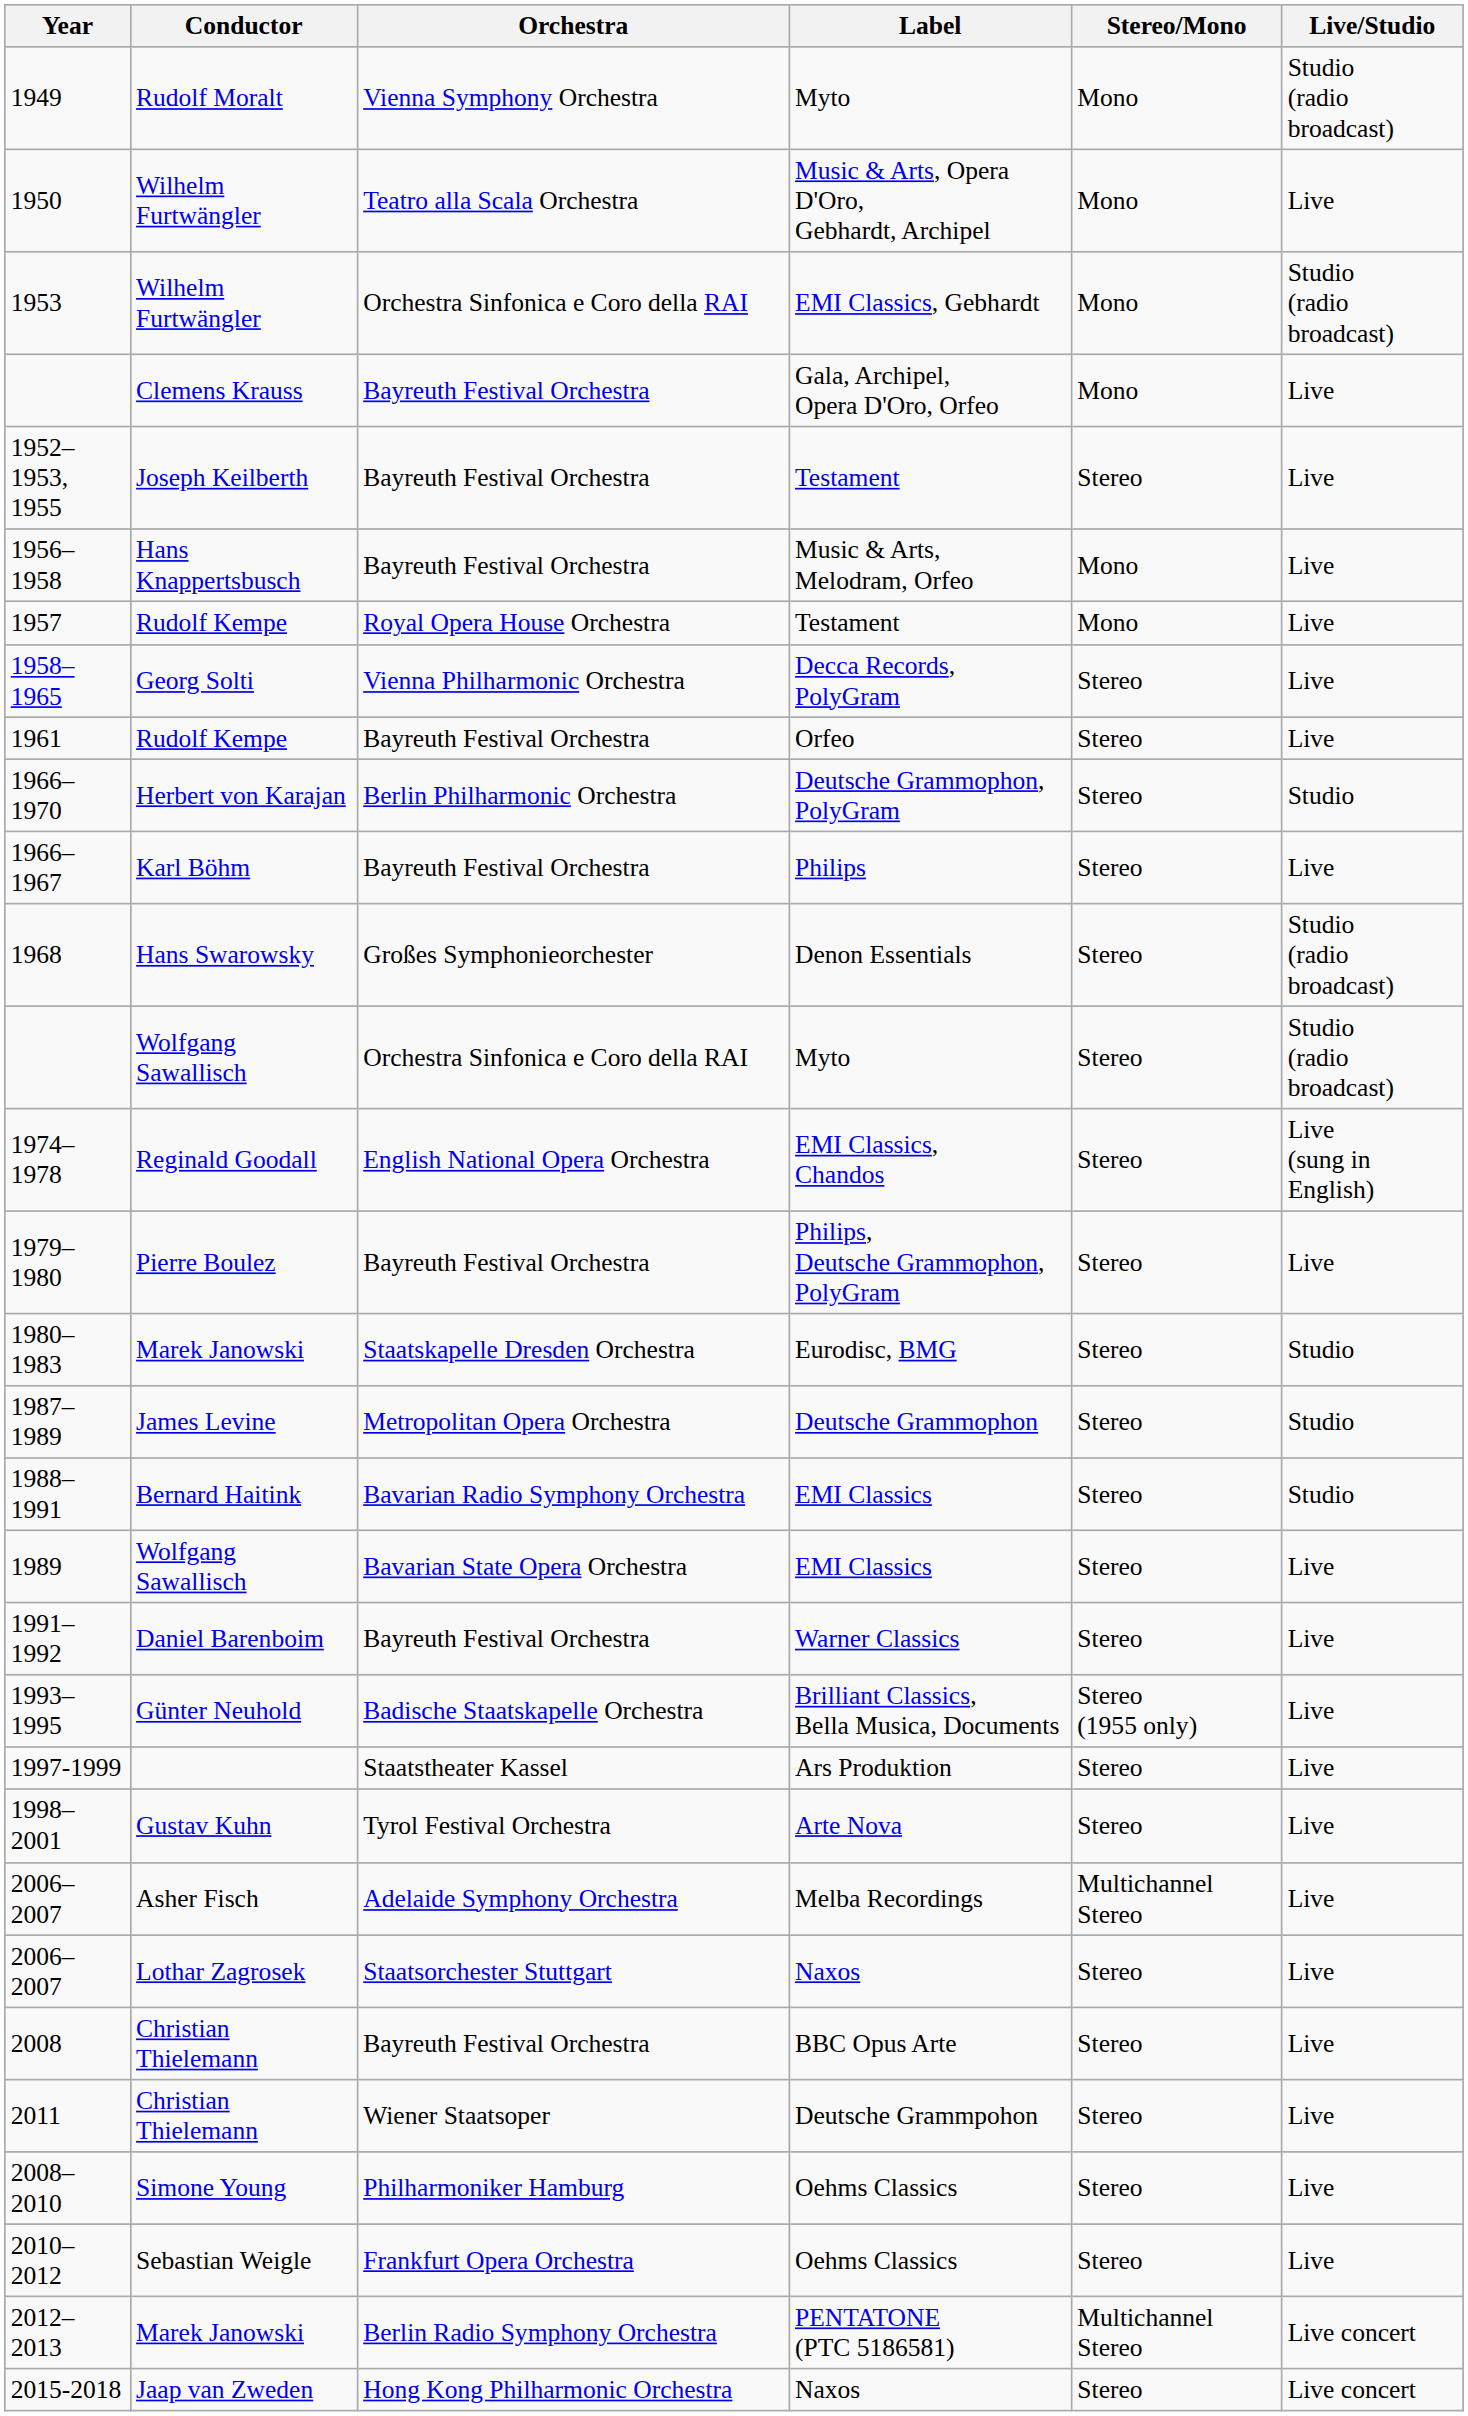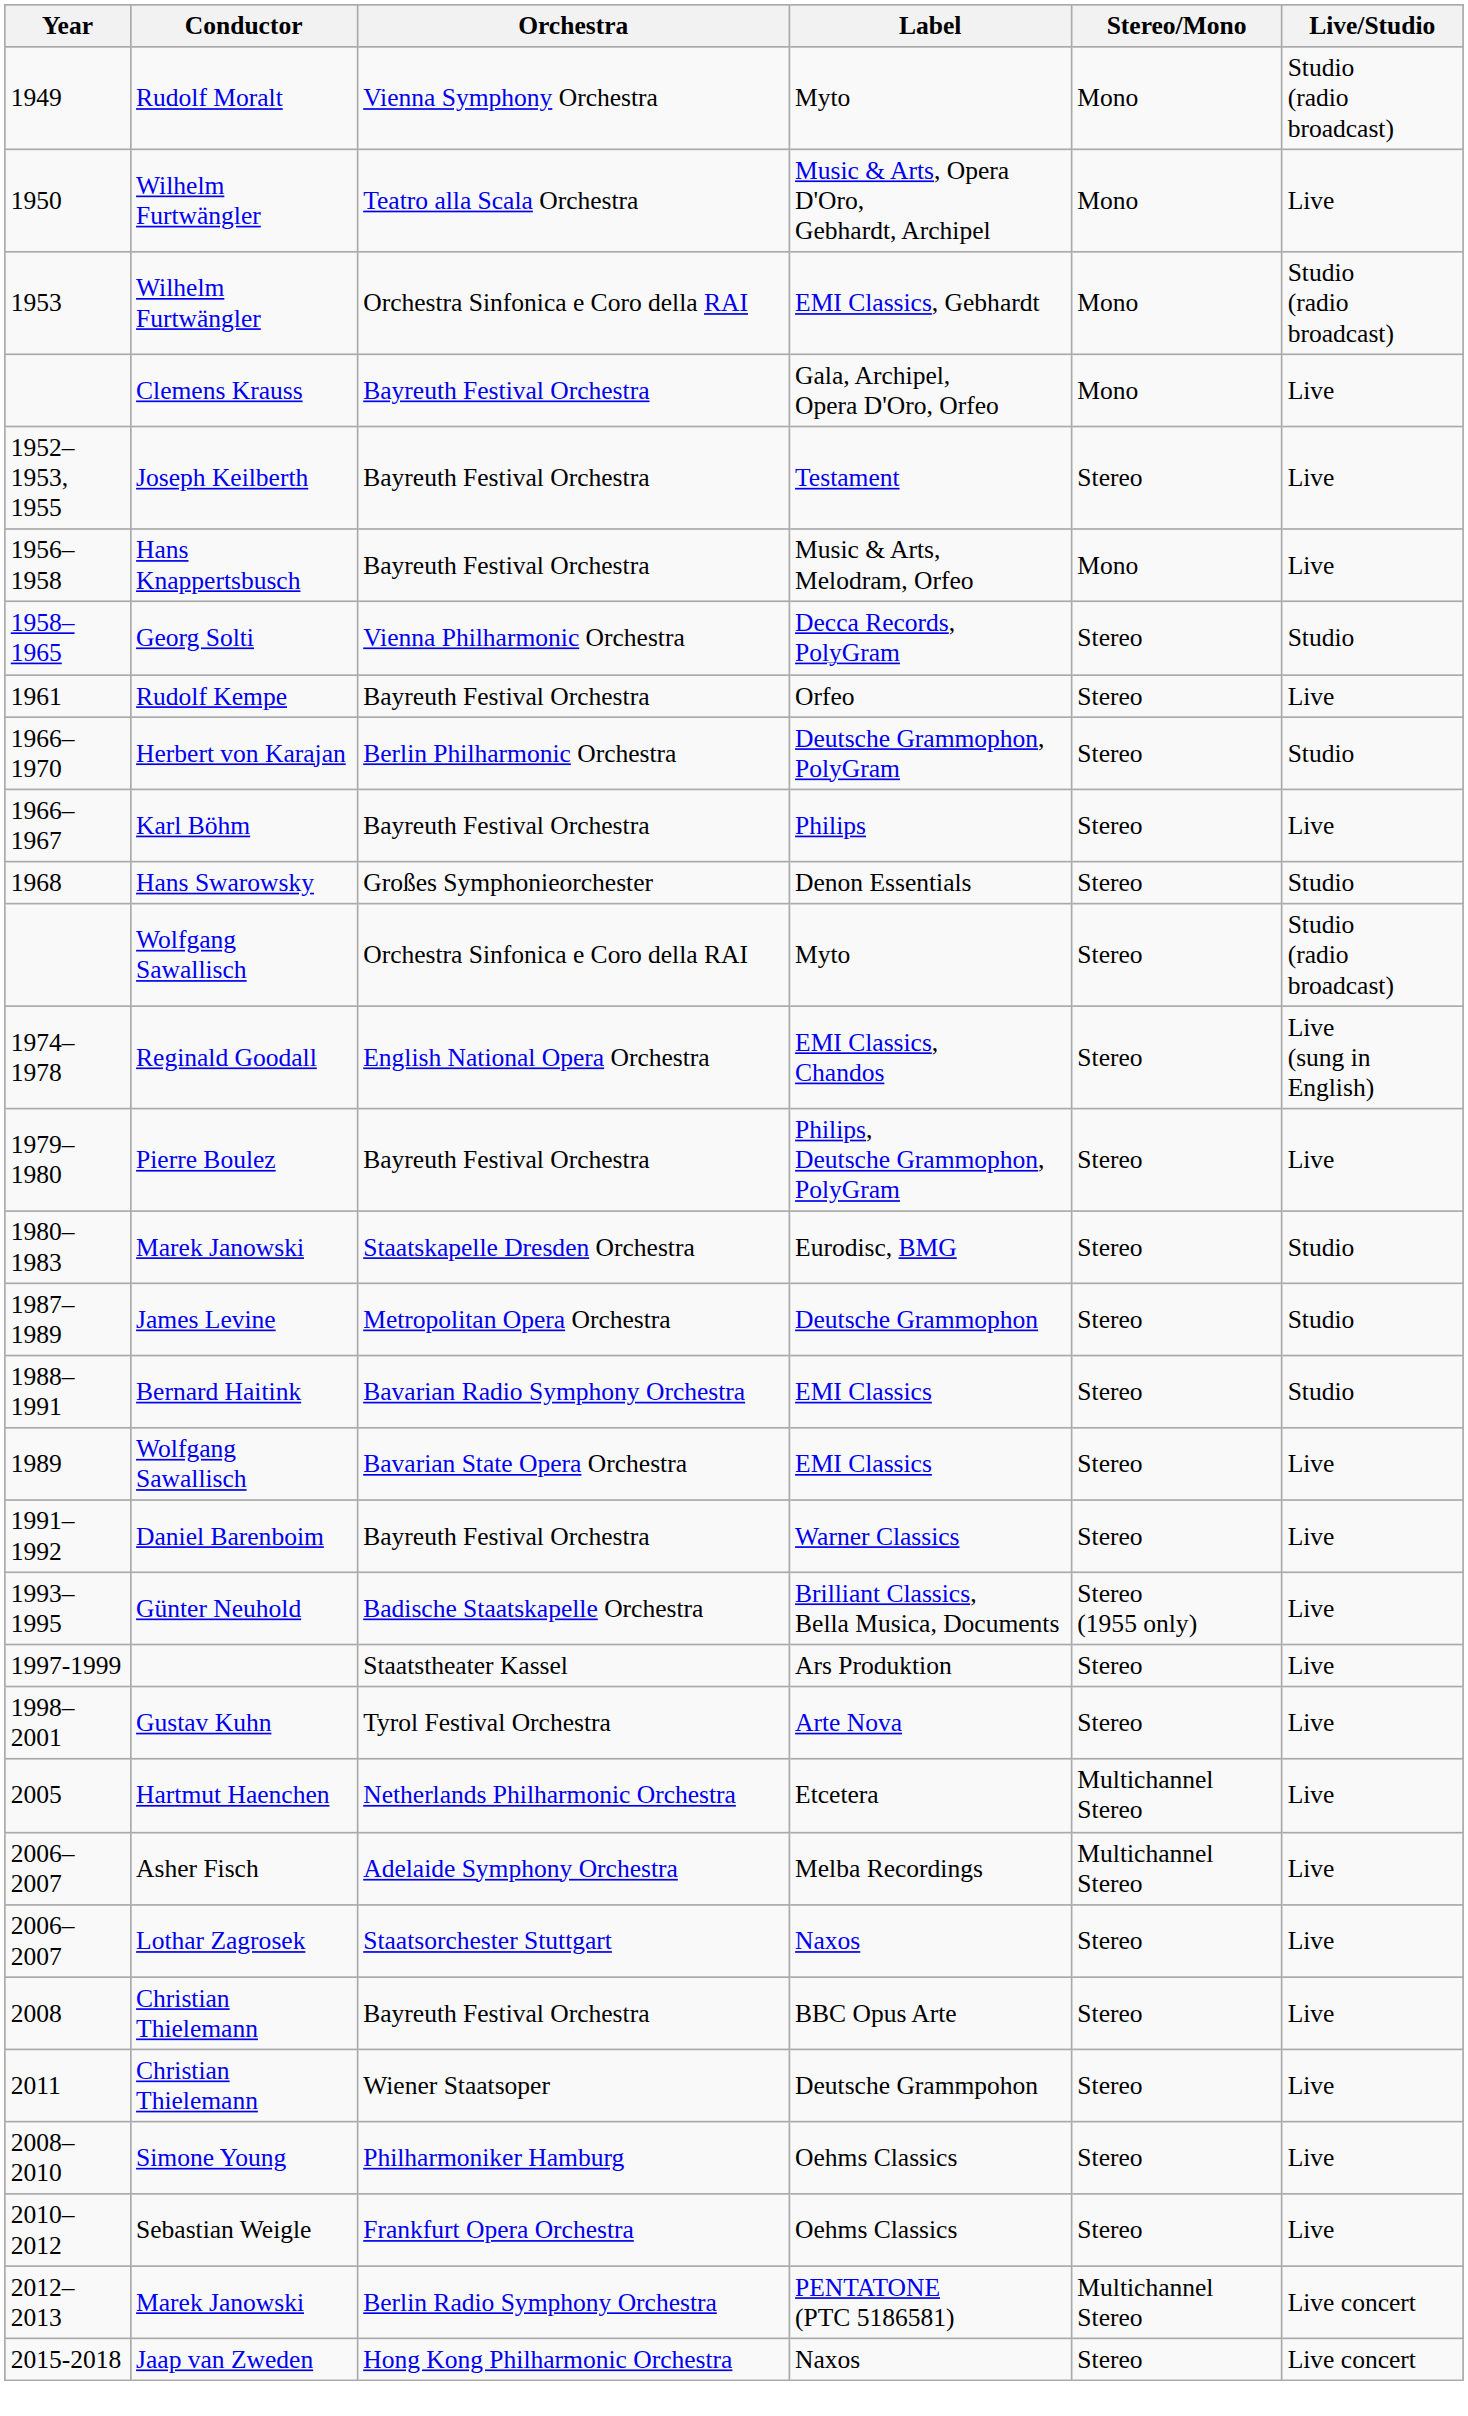- row: 1957 | Rudolf Kempe | Royal Opera House Orchestra | Testament | Mono | Live
1958–1965 | Live/Studio: Live -> Studio
1968 | Live/Studio: Studio (radio broadcast) -> Studio
+ row: 2005 | Hartmut Haenchen | Netherlands Philharmonic Orchestra | Etcetera | Multichannel Stereo | Live
